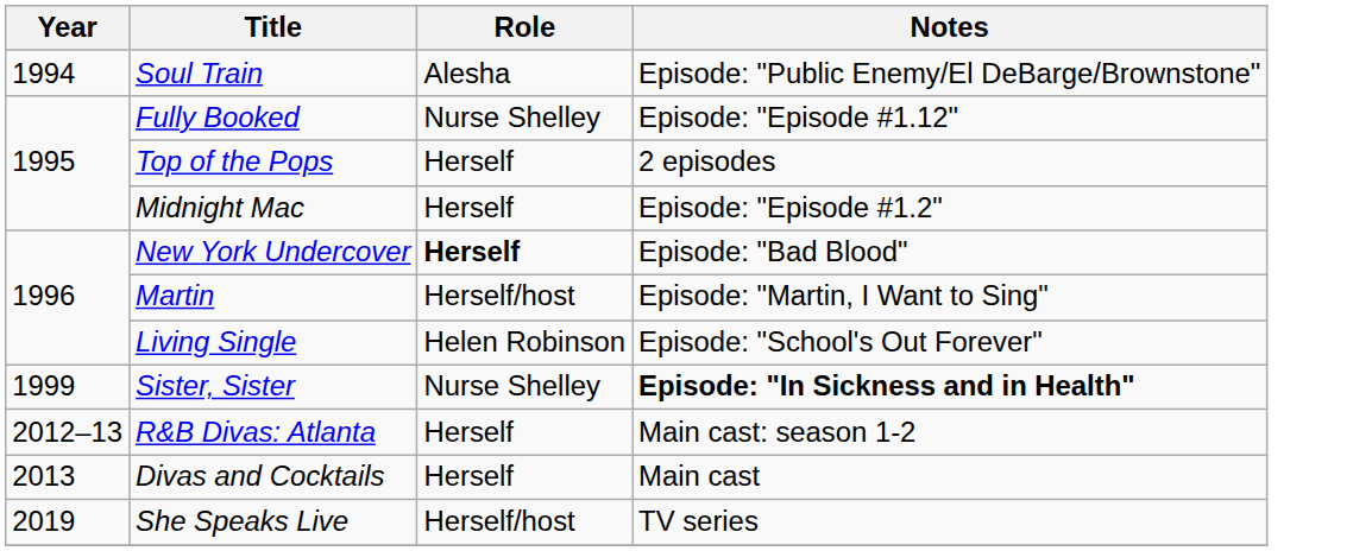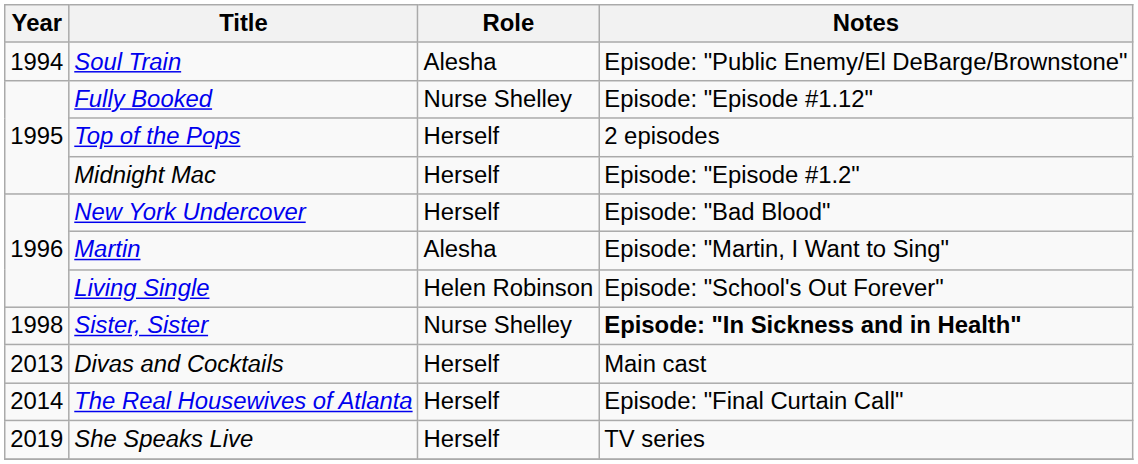New York Undercover | Role: bold -> normal
Martin | Role: Herself/host -> Alesha
Sister, Sister | Year: 1999 -> 1998
- row: 2012–13 | R&B Divas: Atlanta | Herself | Main cast: season 1-2
+ row: 2014 | The Real Housewives of Atlanta | Herself | Episode: "Final Curtain Call"
She Speaks Live | Role: Herself/host -> Herself
